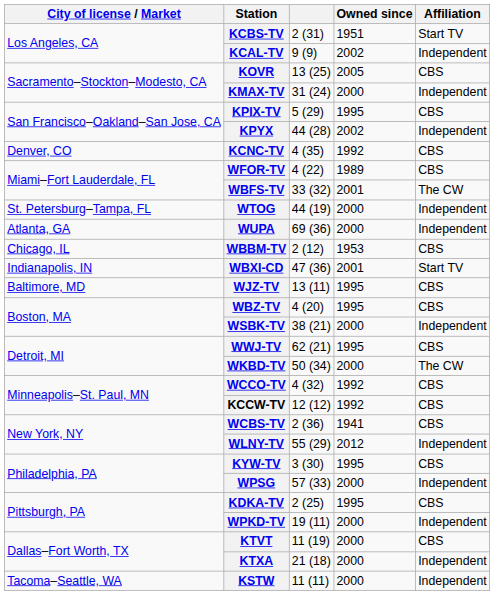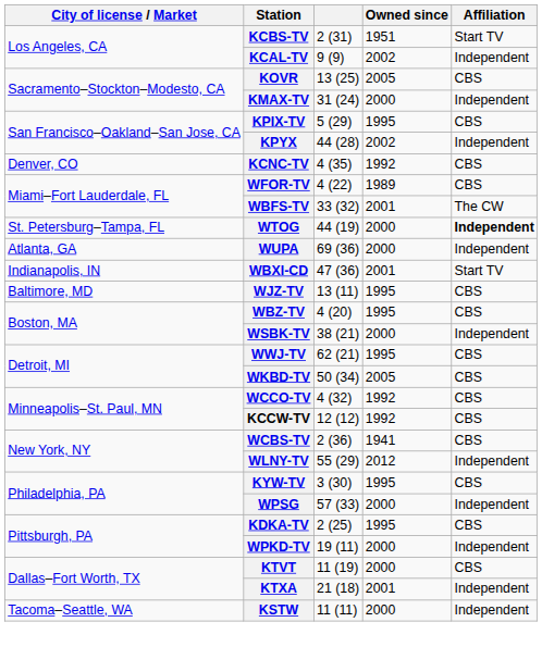WTOG | Affiliation: normal -> bold
- row: Chicago, IL | WBBM-TV | 2 (12) | 1953 | CBS
WKBD-TV | Owned since: 2000 -> 2005
WKBD-TV | Affiliation: The CW -> CBS
KTXA | Owned since: 2000 -> 2001
